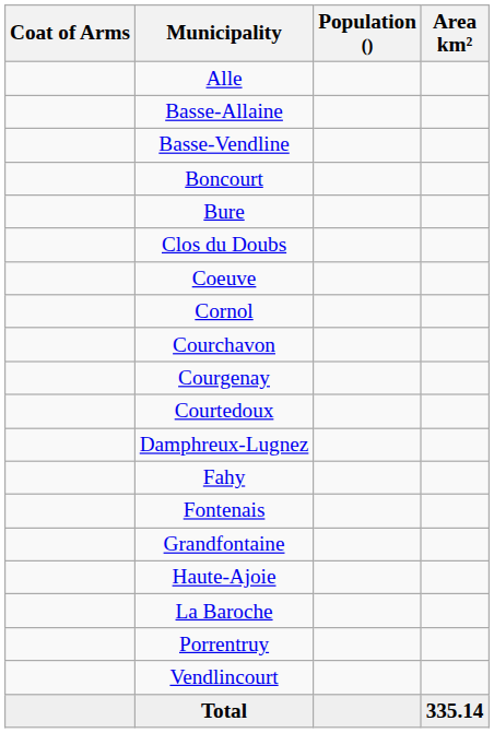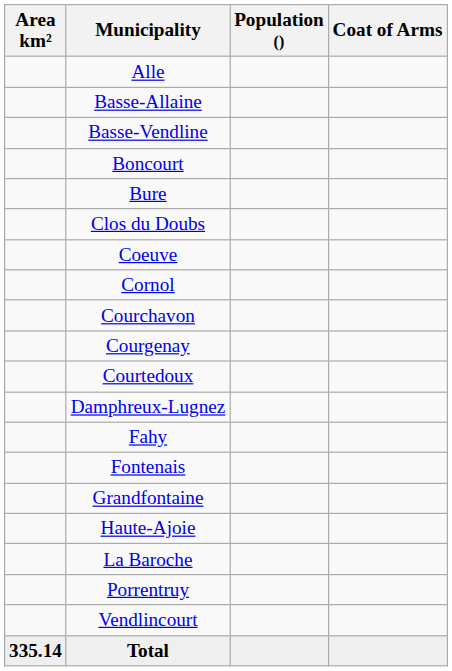columns swapped: Coat of Arms <-> Area km²
